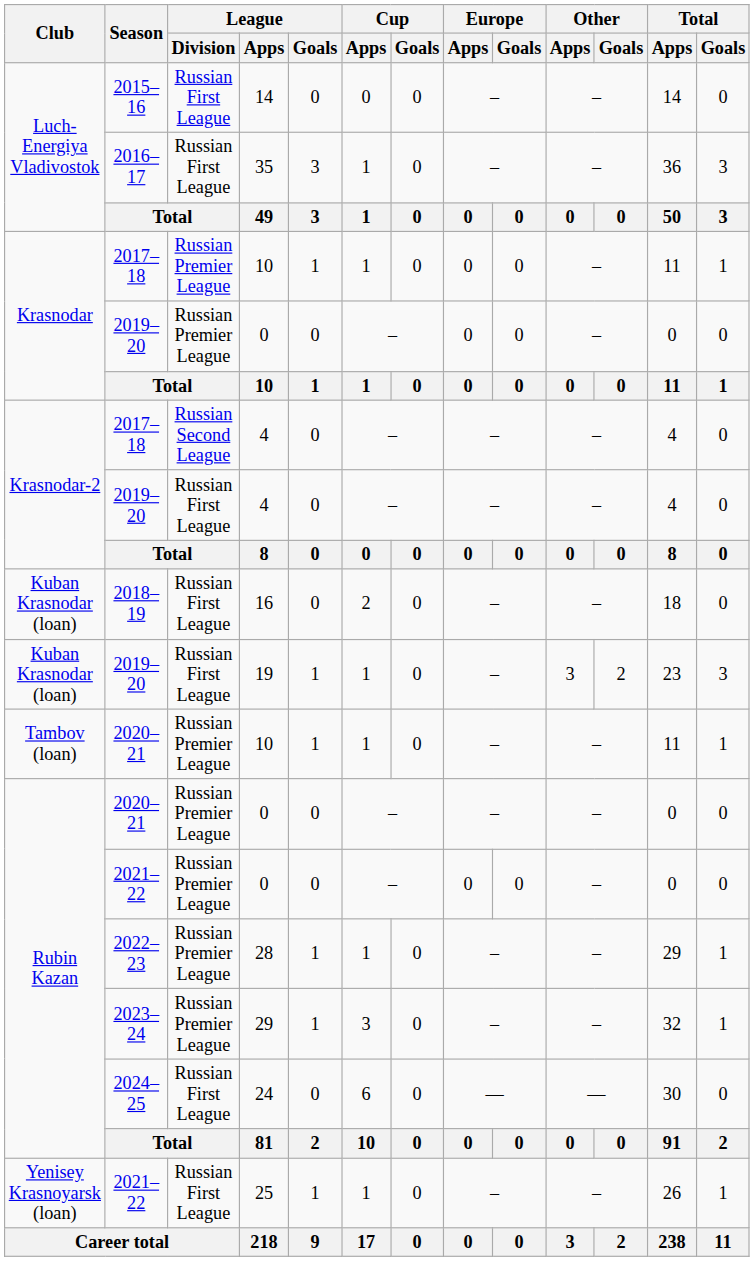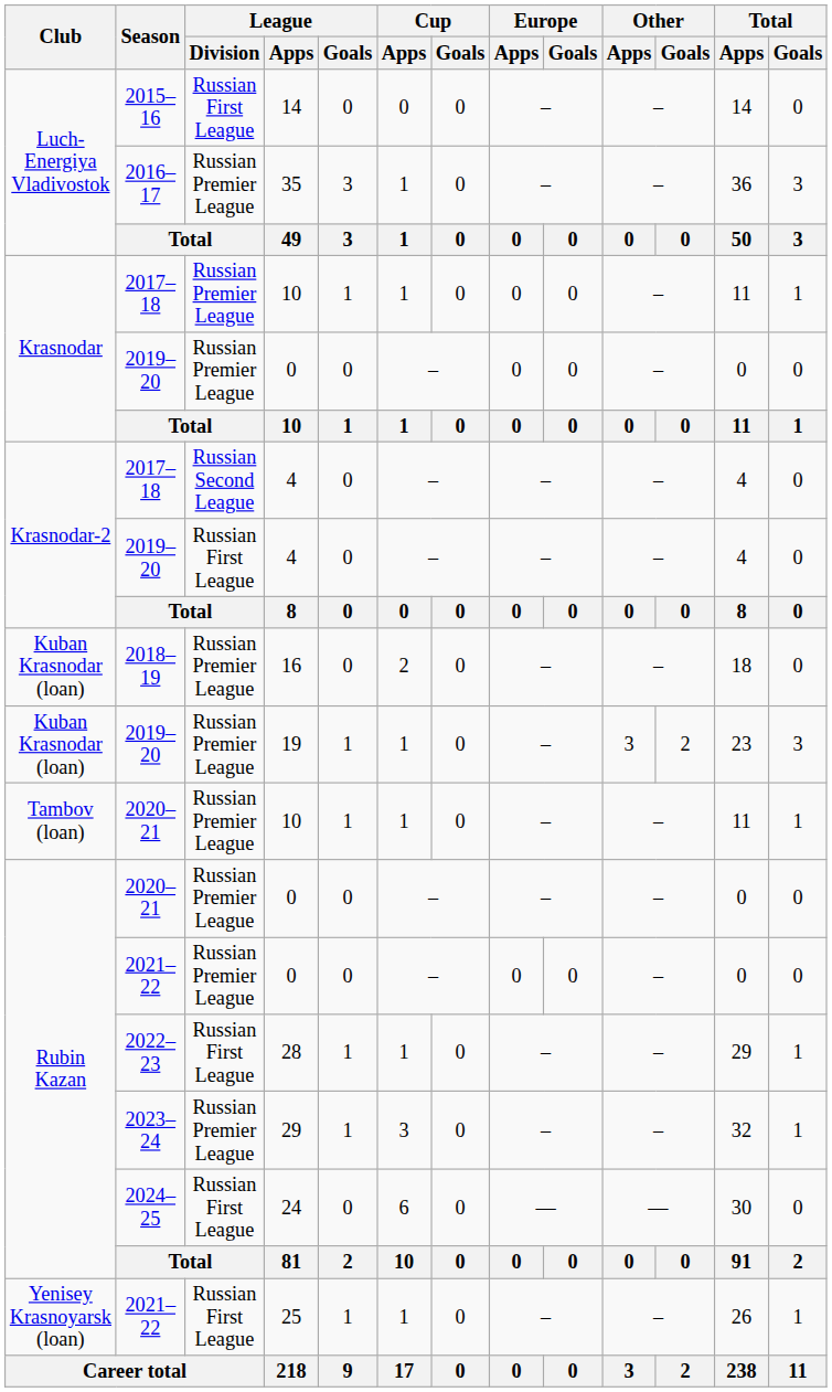35 | League / Division: Russian First League -> Russian Premier League
16 | League / Division: Russian First League -> Russian Premier League
19 | League / Division: Russian First League -> Russian Premier League
28 | League / Division: Russian Premier League -> Russian First League
